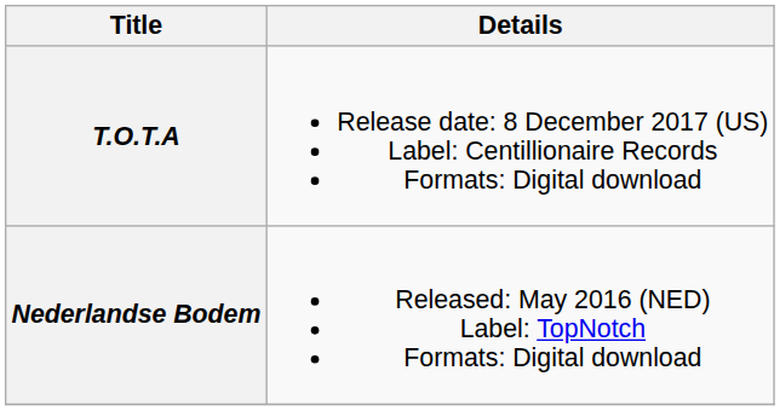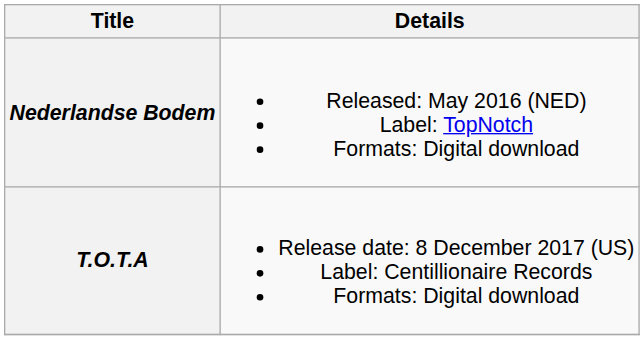rows swapped: Nederlandse Bodem <-> T.O.T.A
